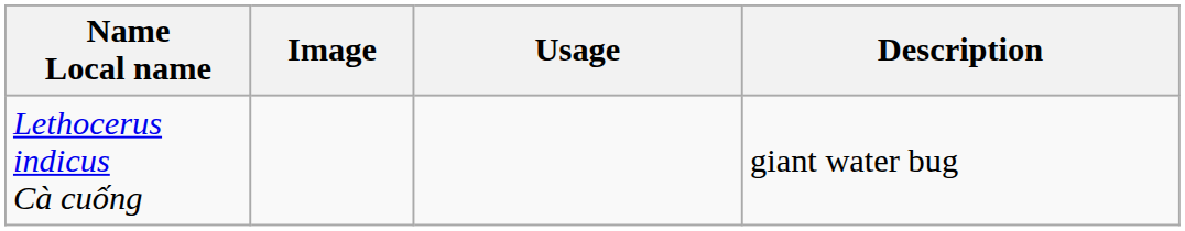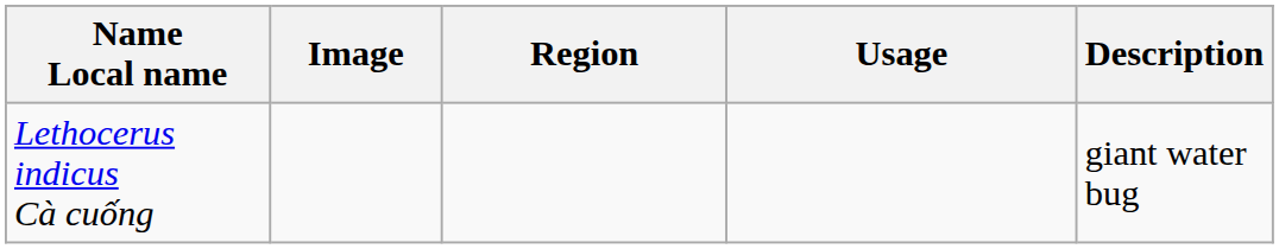+ column: Region
